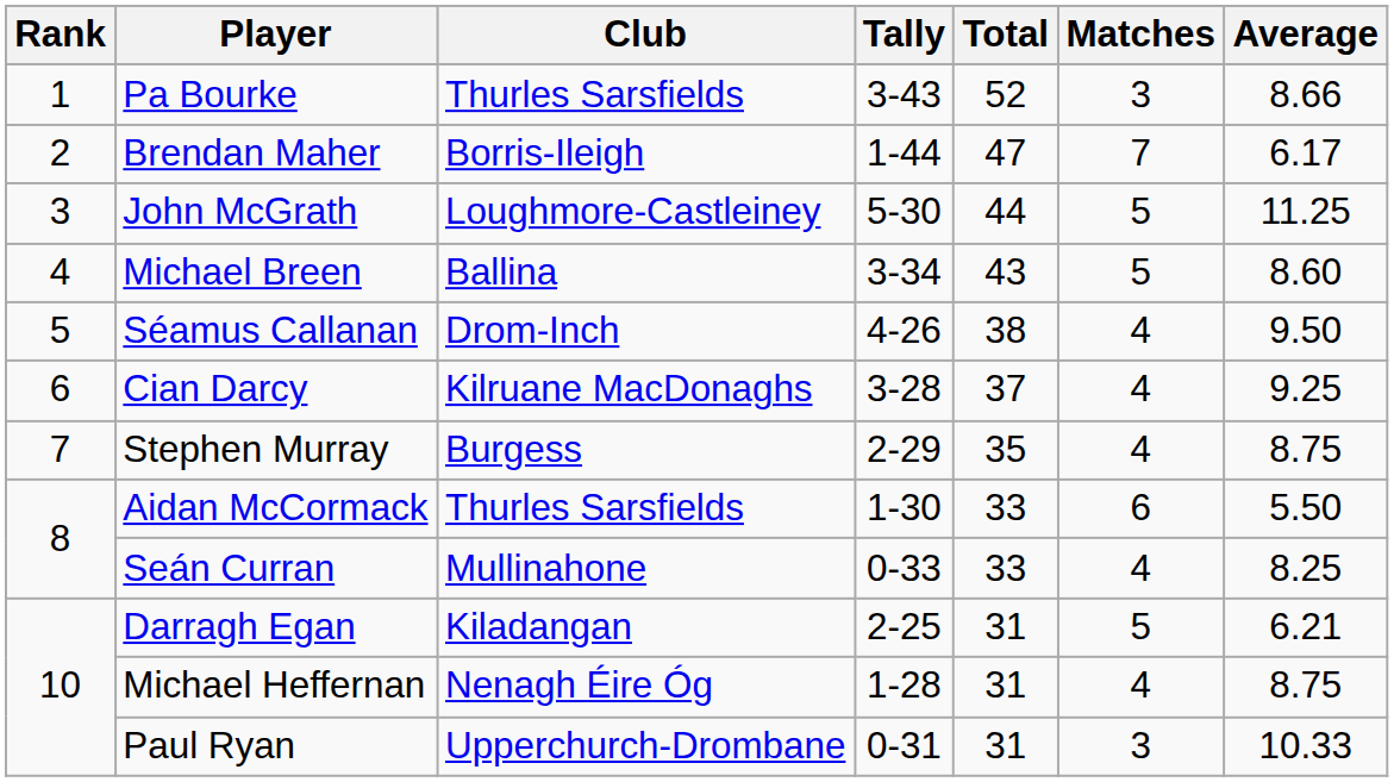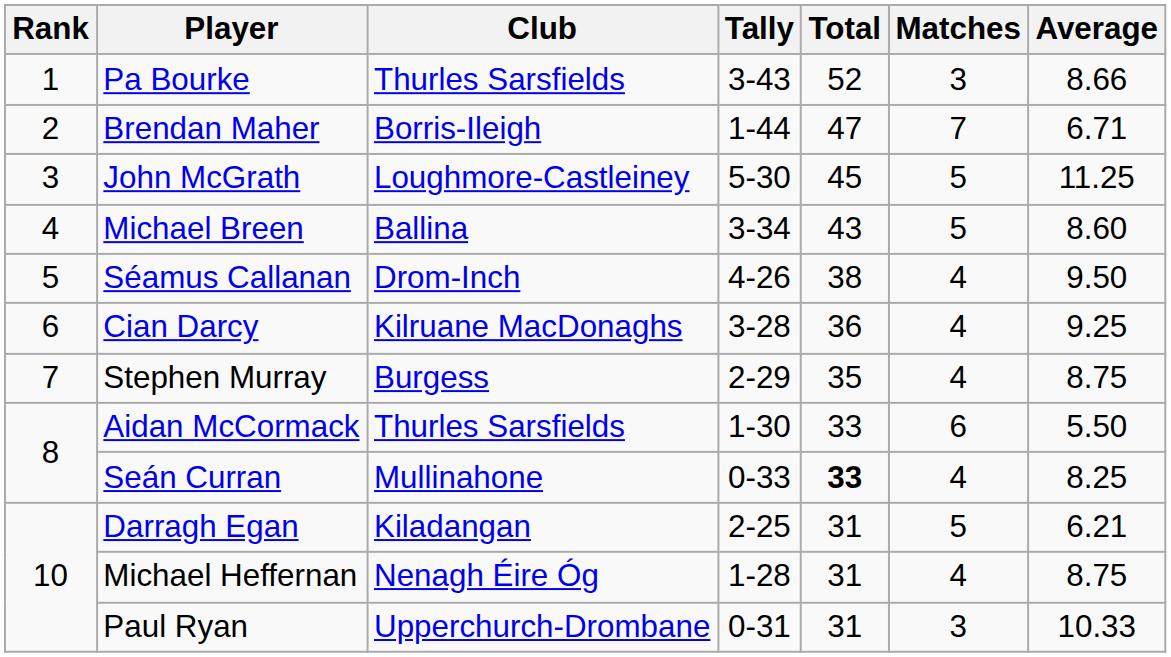Brendan Maher | Average: 6.17 -> 6.71
John McGrath | Total: 44 -> 45
Cian Darcy | Total: 37 -> 36
Seán Curran | Total: normal -> bold
